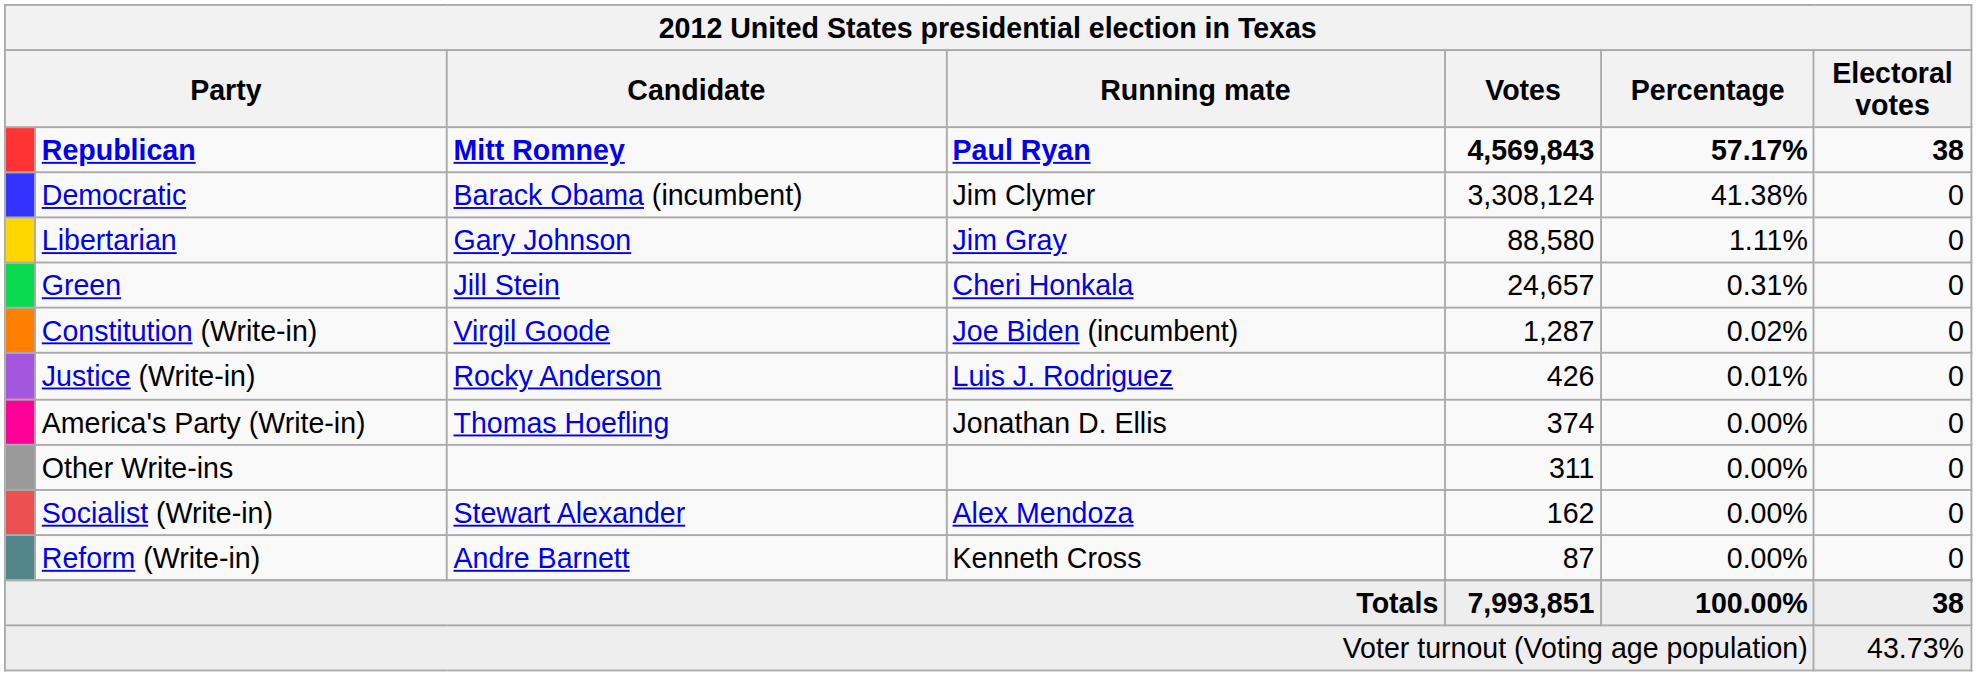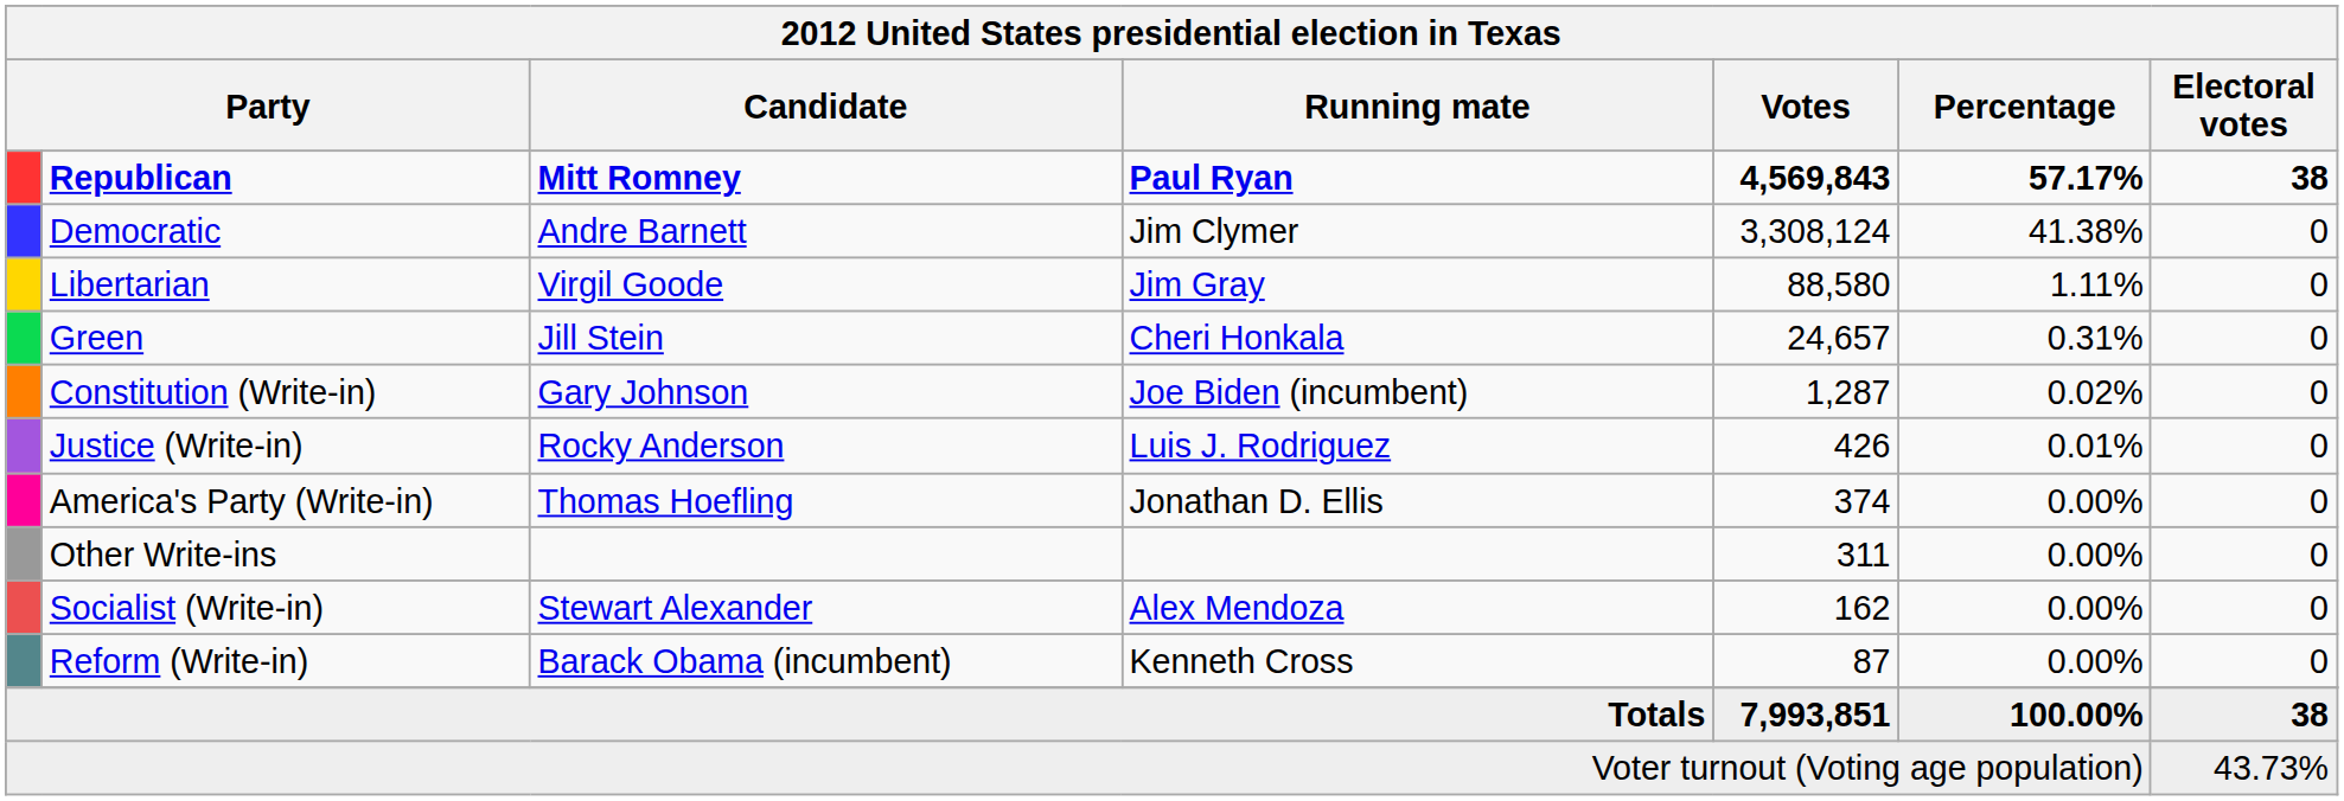Democratic | Candidate: Barack Obama (incumbent) -> Andre Barnett
Libertarian | Candidate: Gary Johnson -> Virgil Goode
Constitution (Write-in) | Candidate: Virgil Goode -> Gary Johnson
Reform (Write-in) | Candidate: Andre Barnett -> Barack Obama (incumbent)
